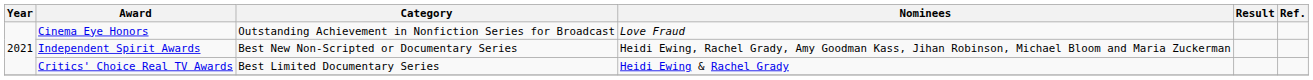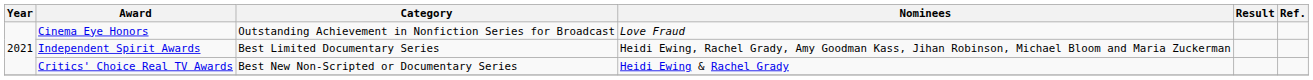Independent Spirit Awards | Category: Best New Non-Scripted or Documentary Series -> Best Limited Documentary Series
Critics' Choice Real TV Awards | Category: Best Limited Documentary Series -> Best New Non-Scripted or Documentary Series
